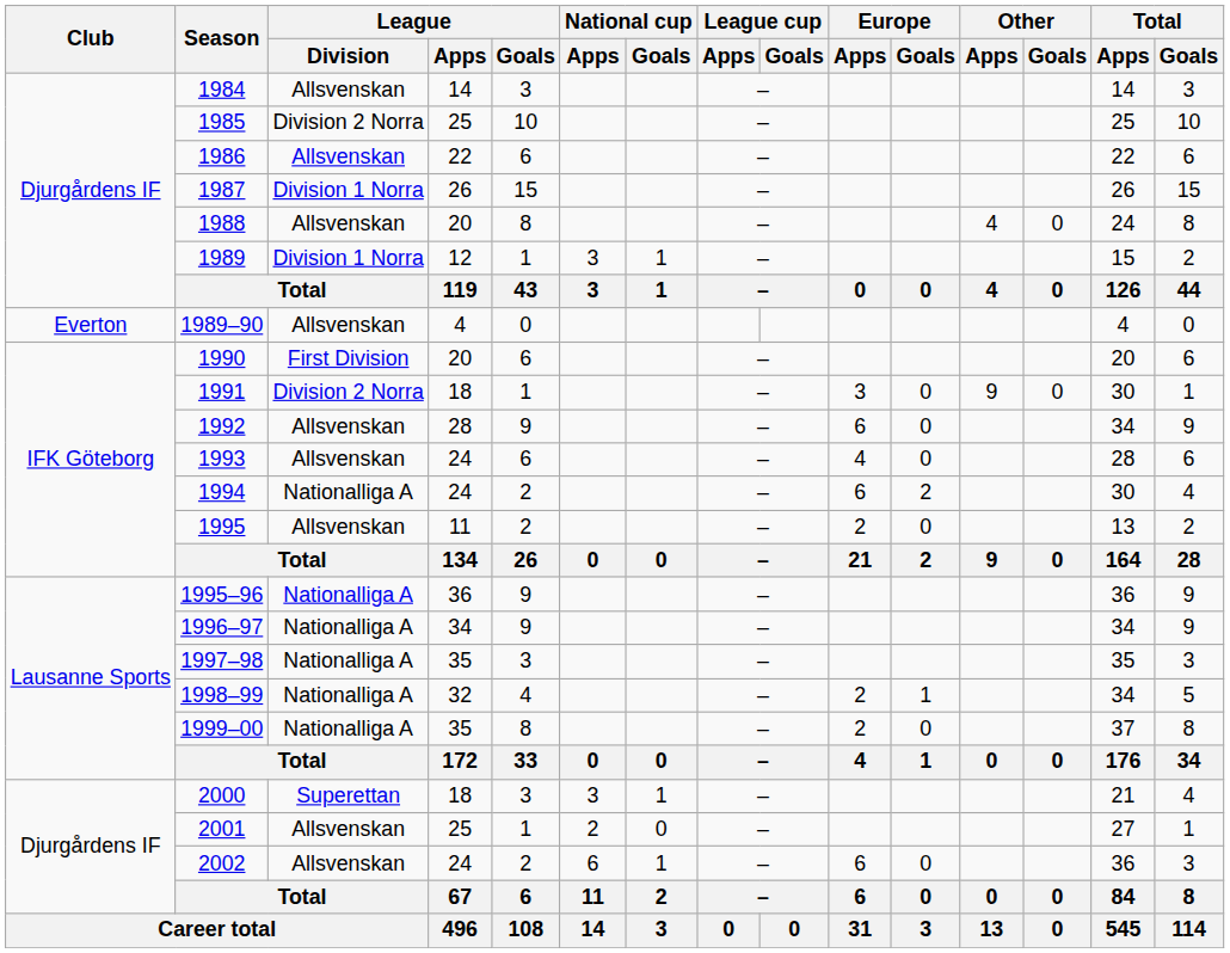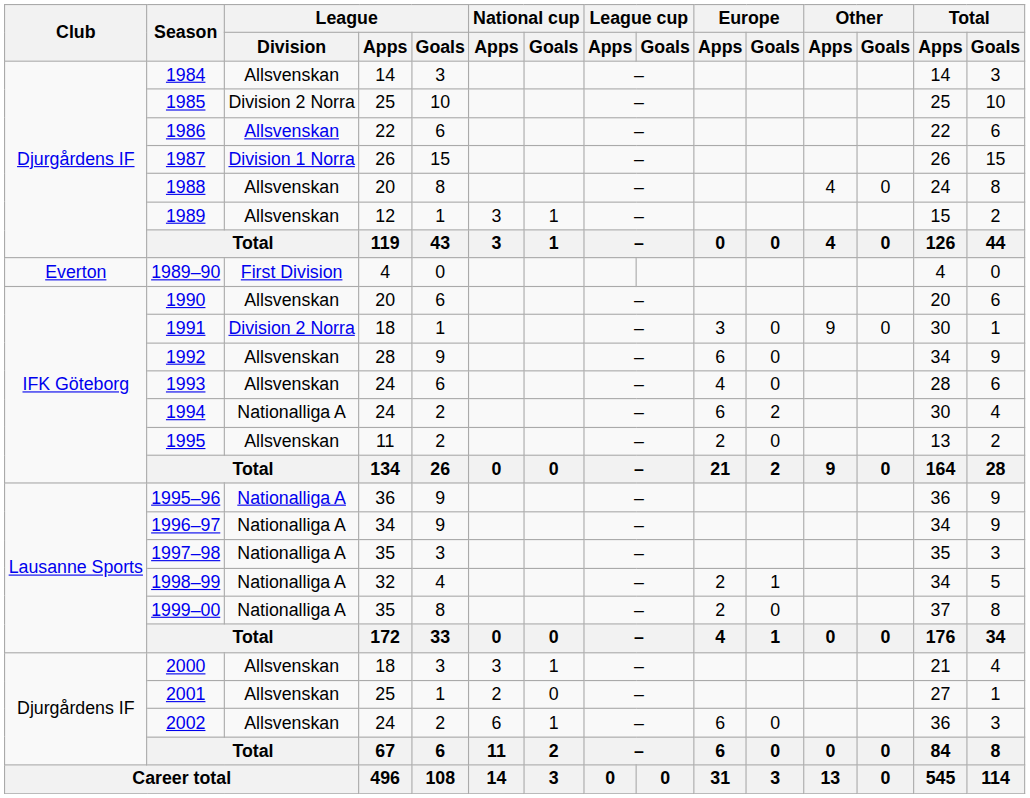1989 | League / Division: Division 1 Norra -> Allsvenskan
1989–90 | League / Division: Allsvenskan -> First Division
1990 | League / Division: First Division -> Allsvenskan
2000 | League / Division: Superettan -> Allsvenskan
